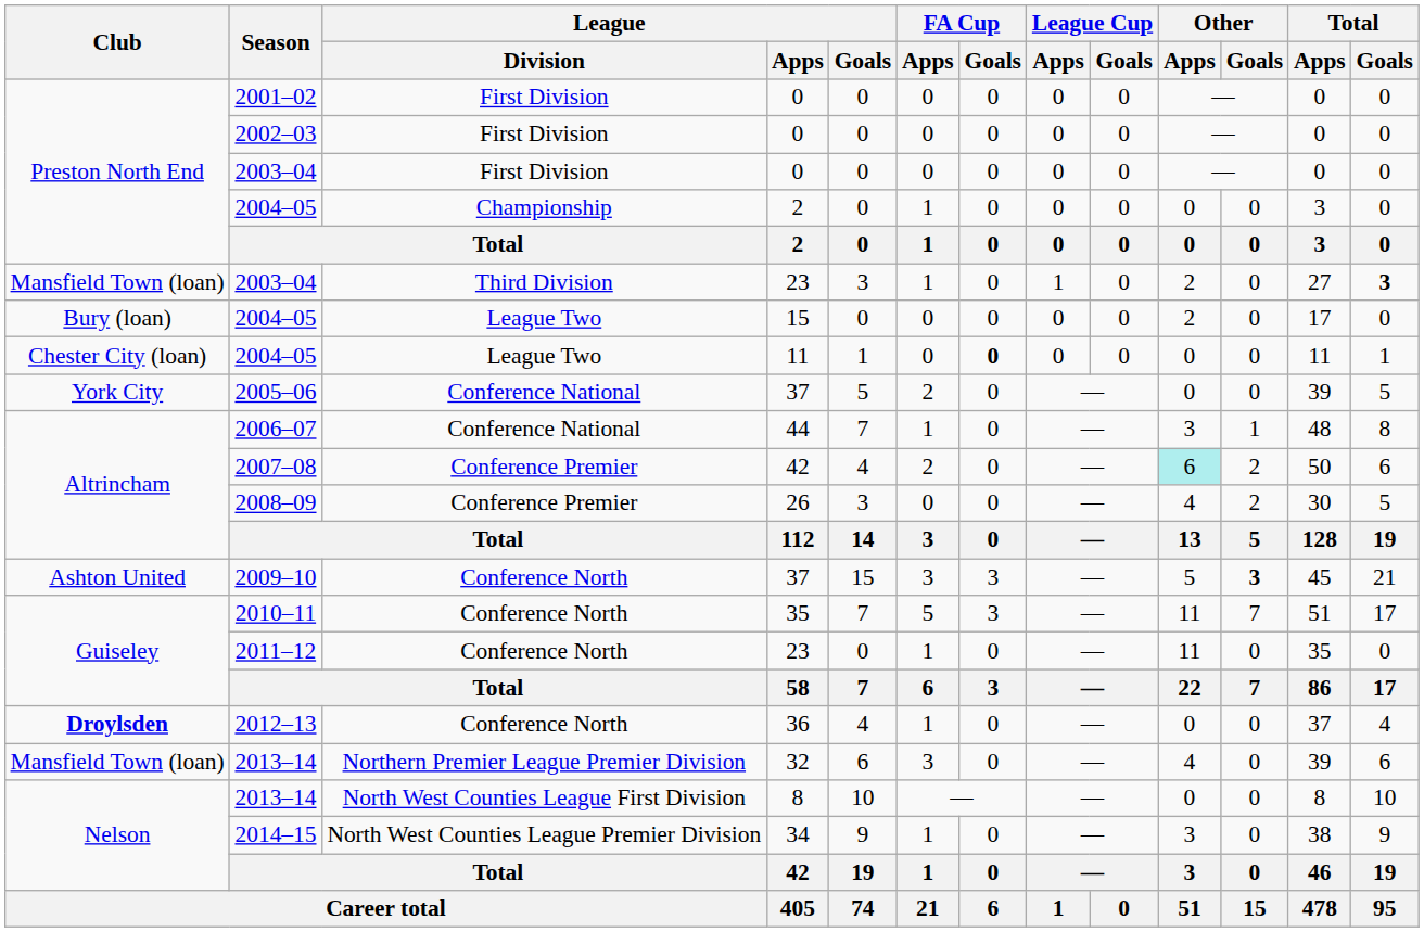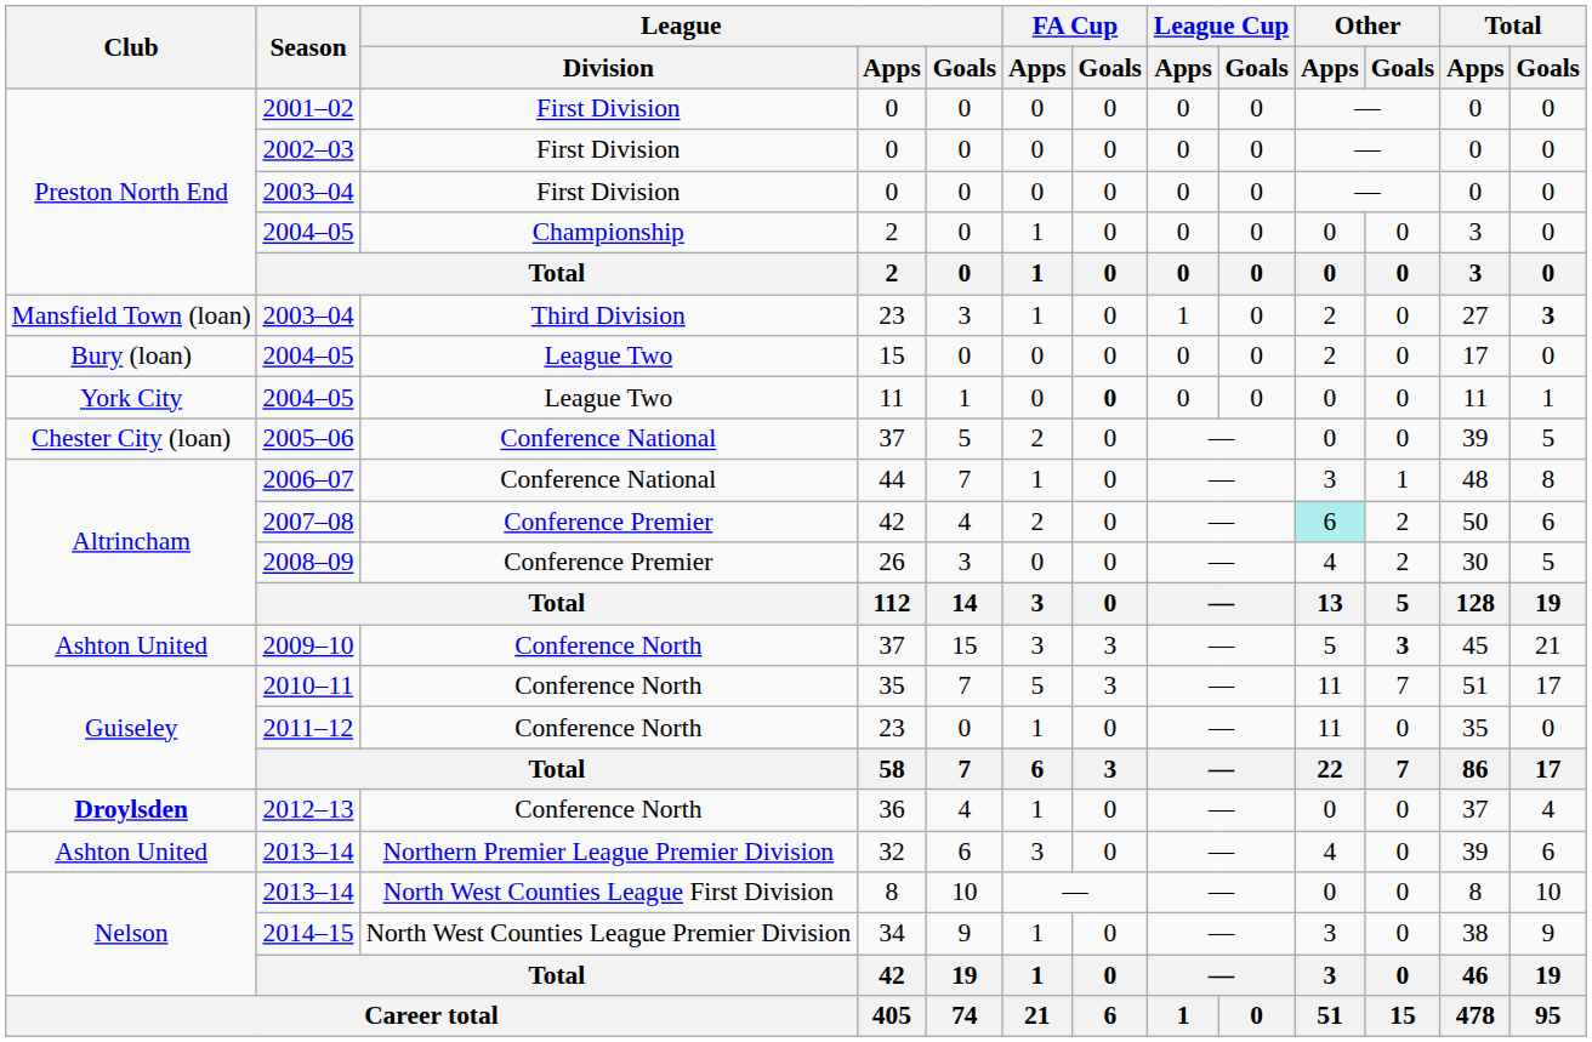2004–05 / 11 | Club: Chester City (loan) -> York City
2005–06 | Club: York City -> Chester City (loan)
2013–14 / 32 | Club: Mansfield Town (loan) -> Ashton United
